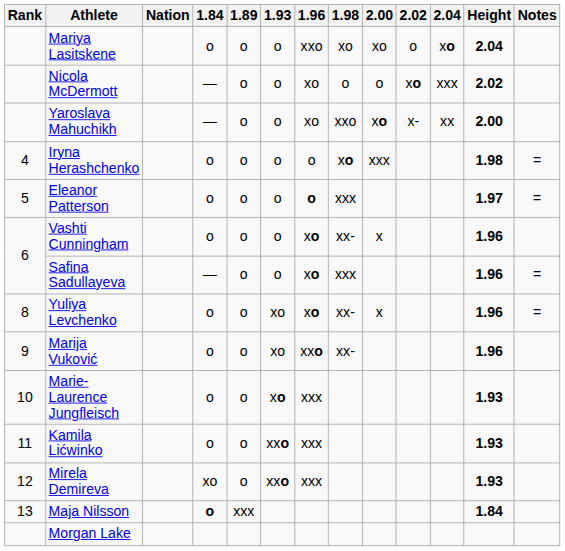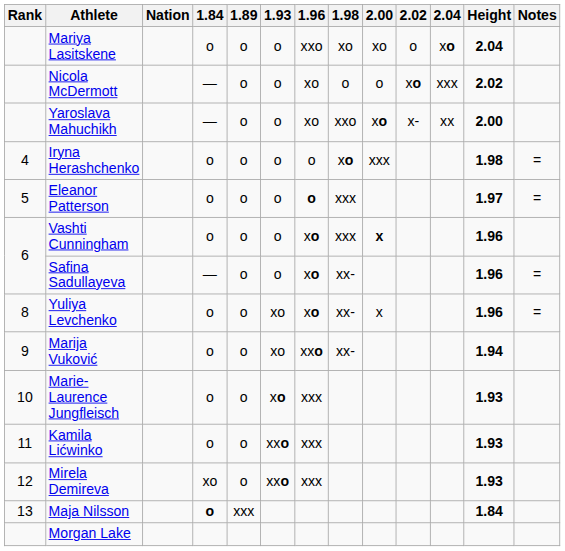Vashti Cunningham | 1.98: xx- -> xxx
Vashti Cunningham | 2.00: normal -> bold
Safina Sadullayeva | 1.98: xxx -> xx-
Marija Vuković | Height: 1.96 -> 1.94
